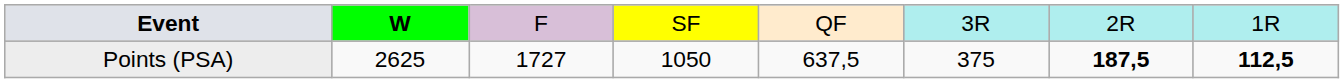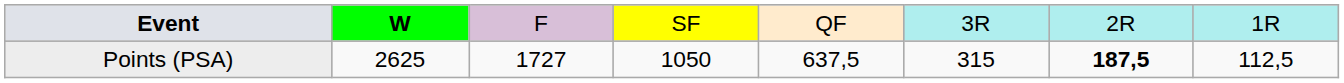Points (PSA) | column 6: 375 -> 315
Points (PSA) | column 8: bold -> normal
